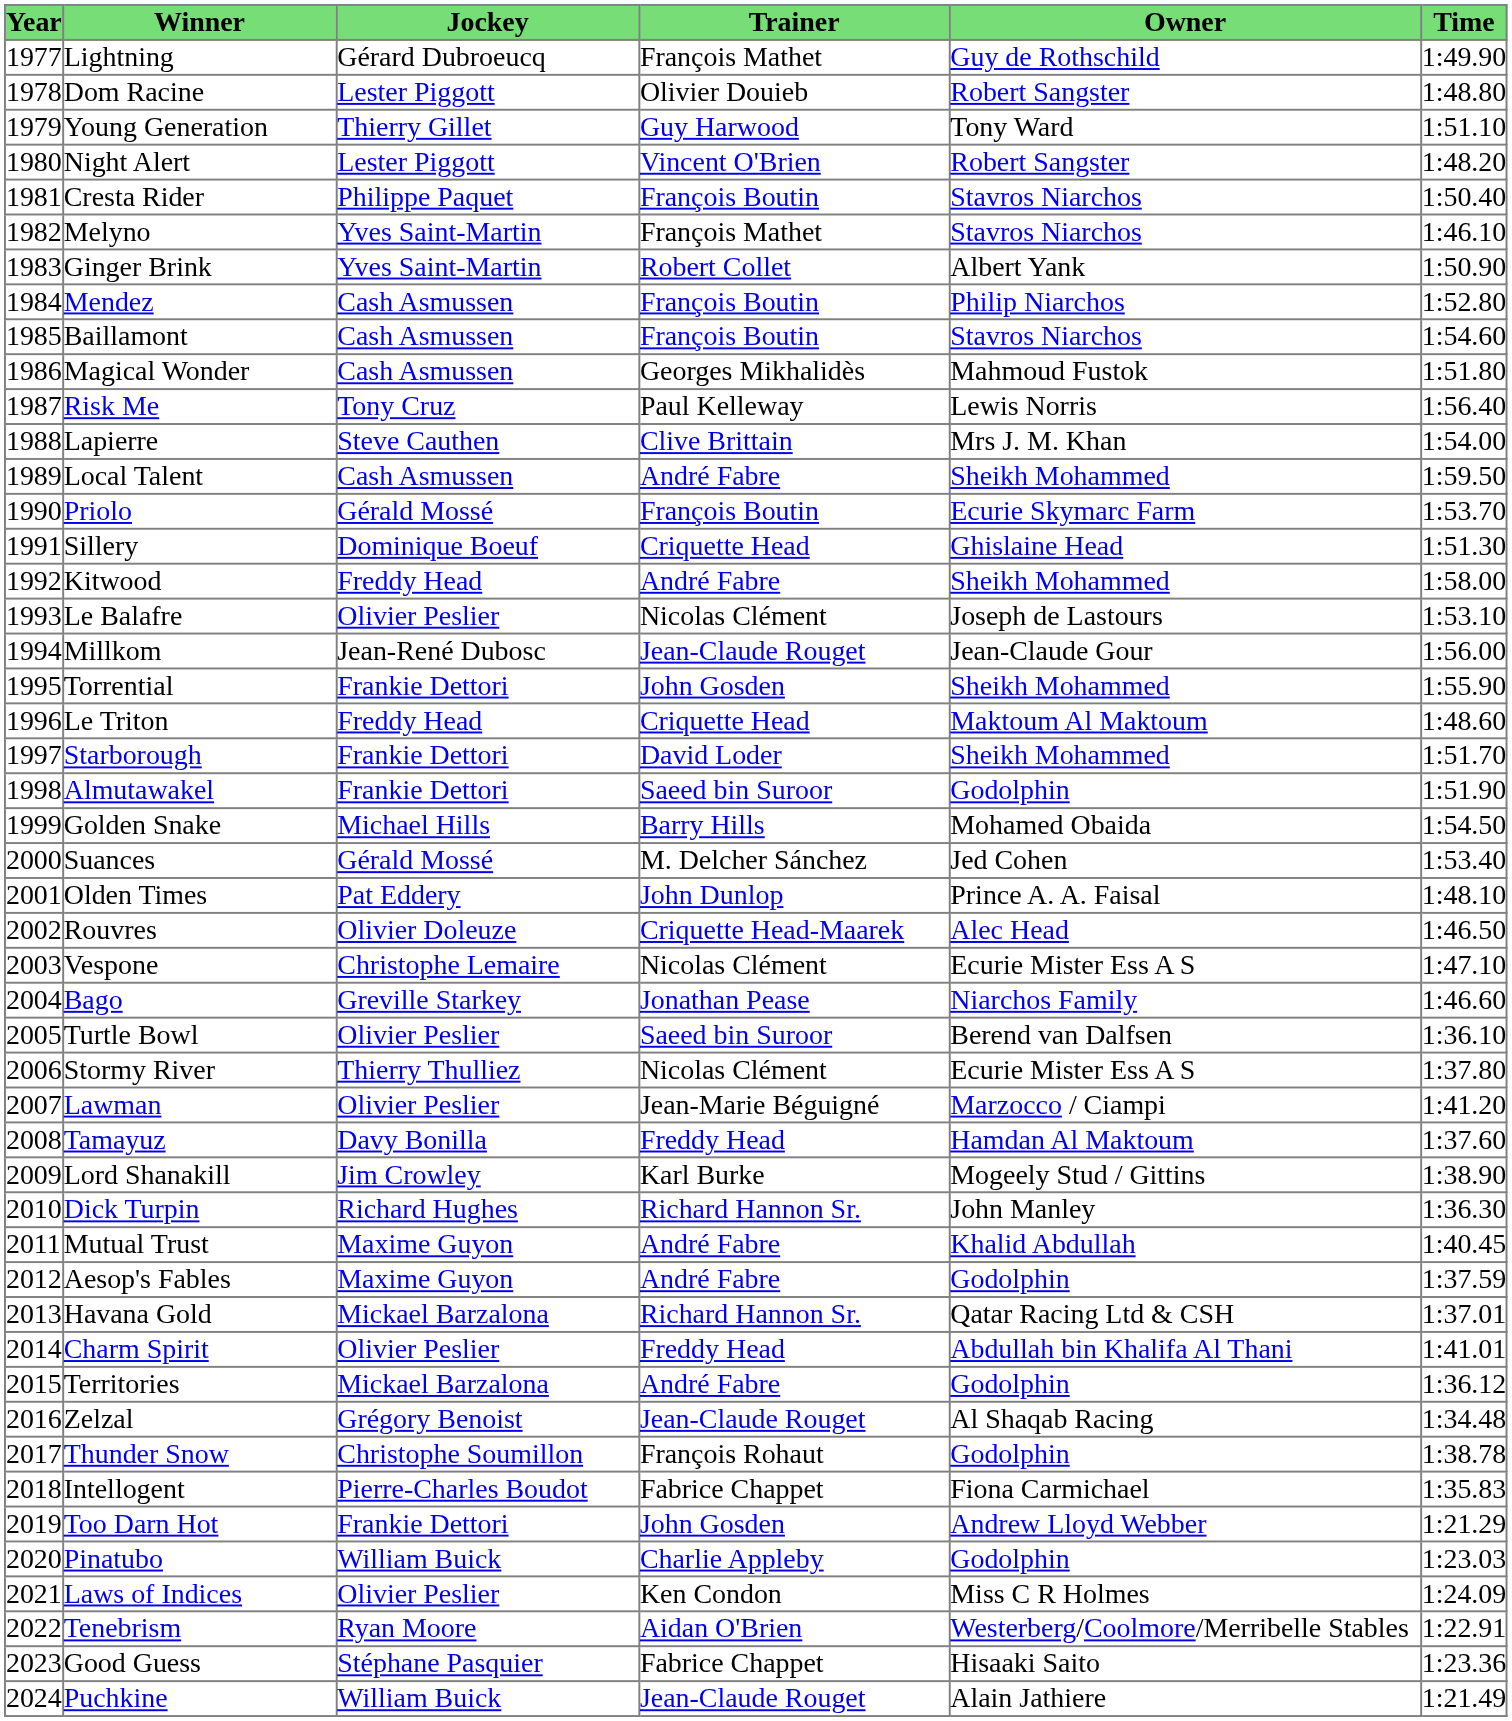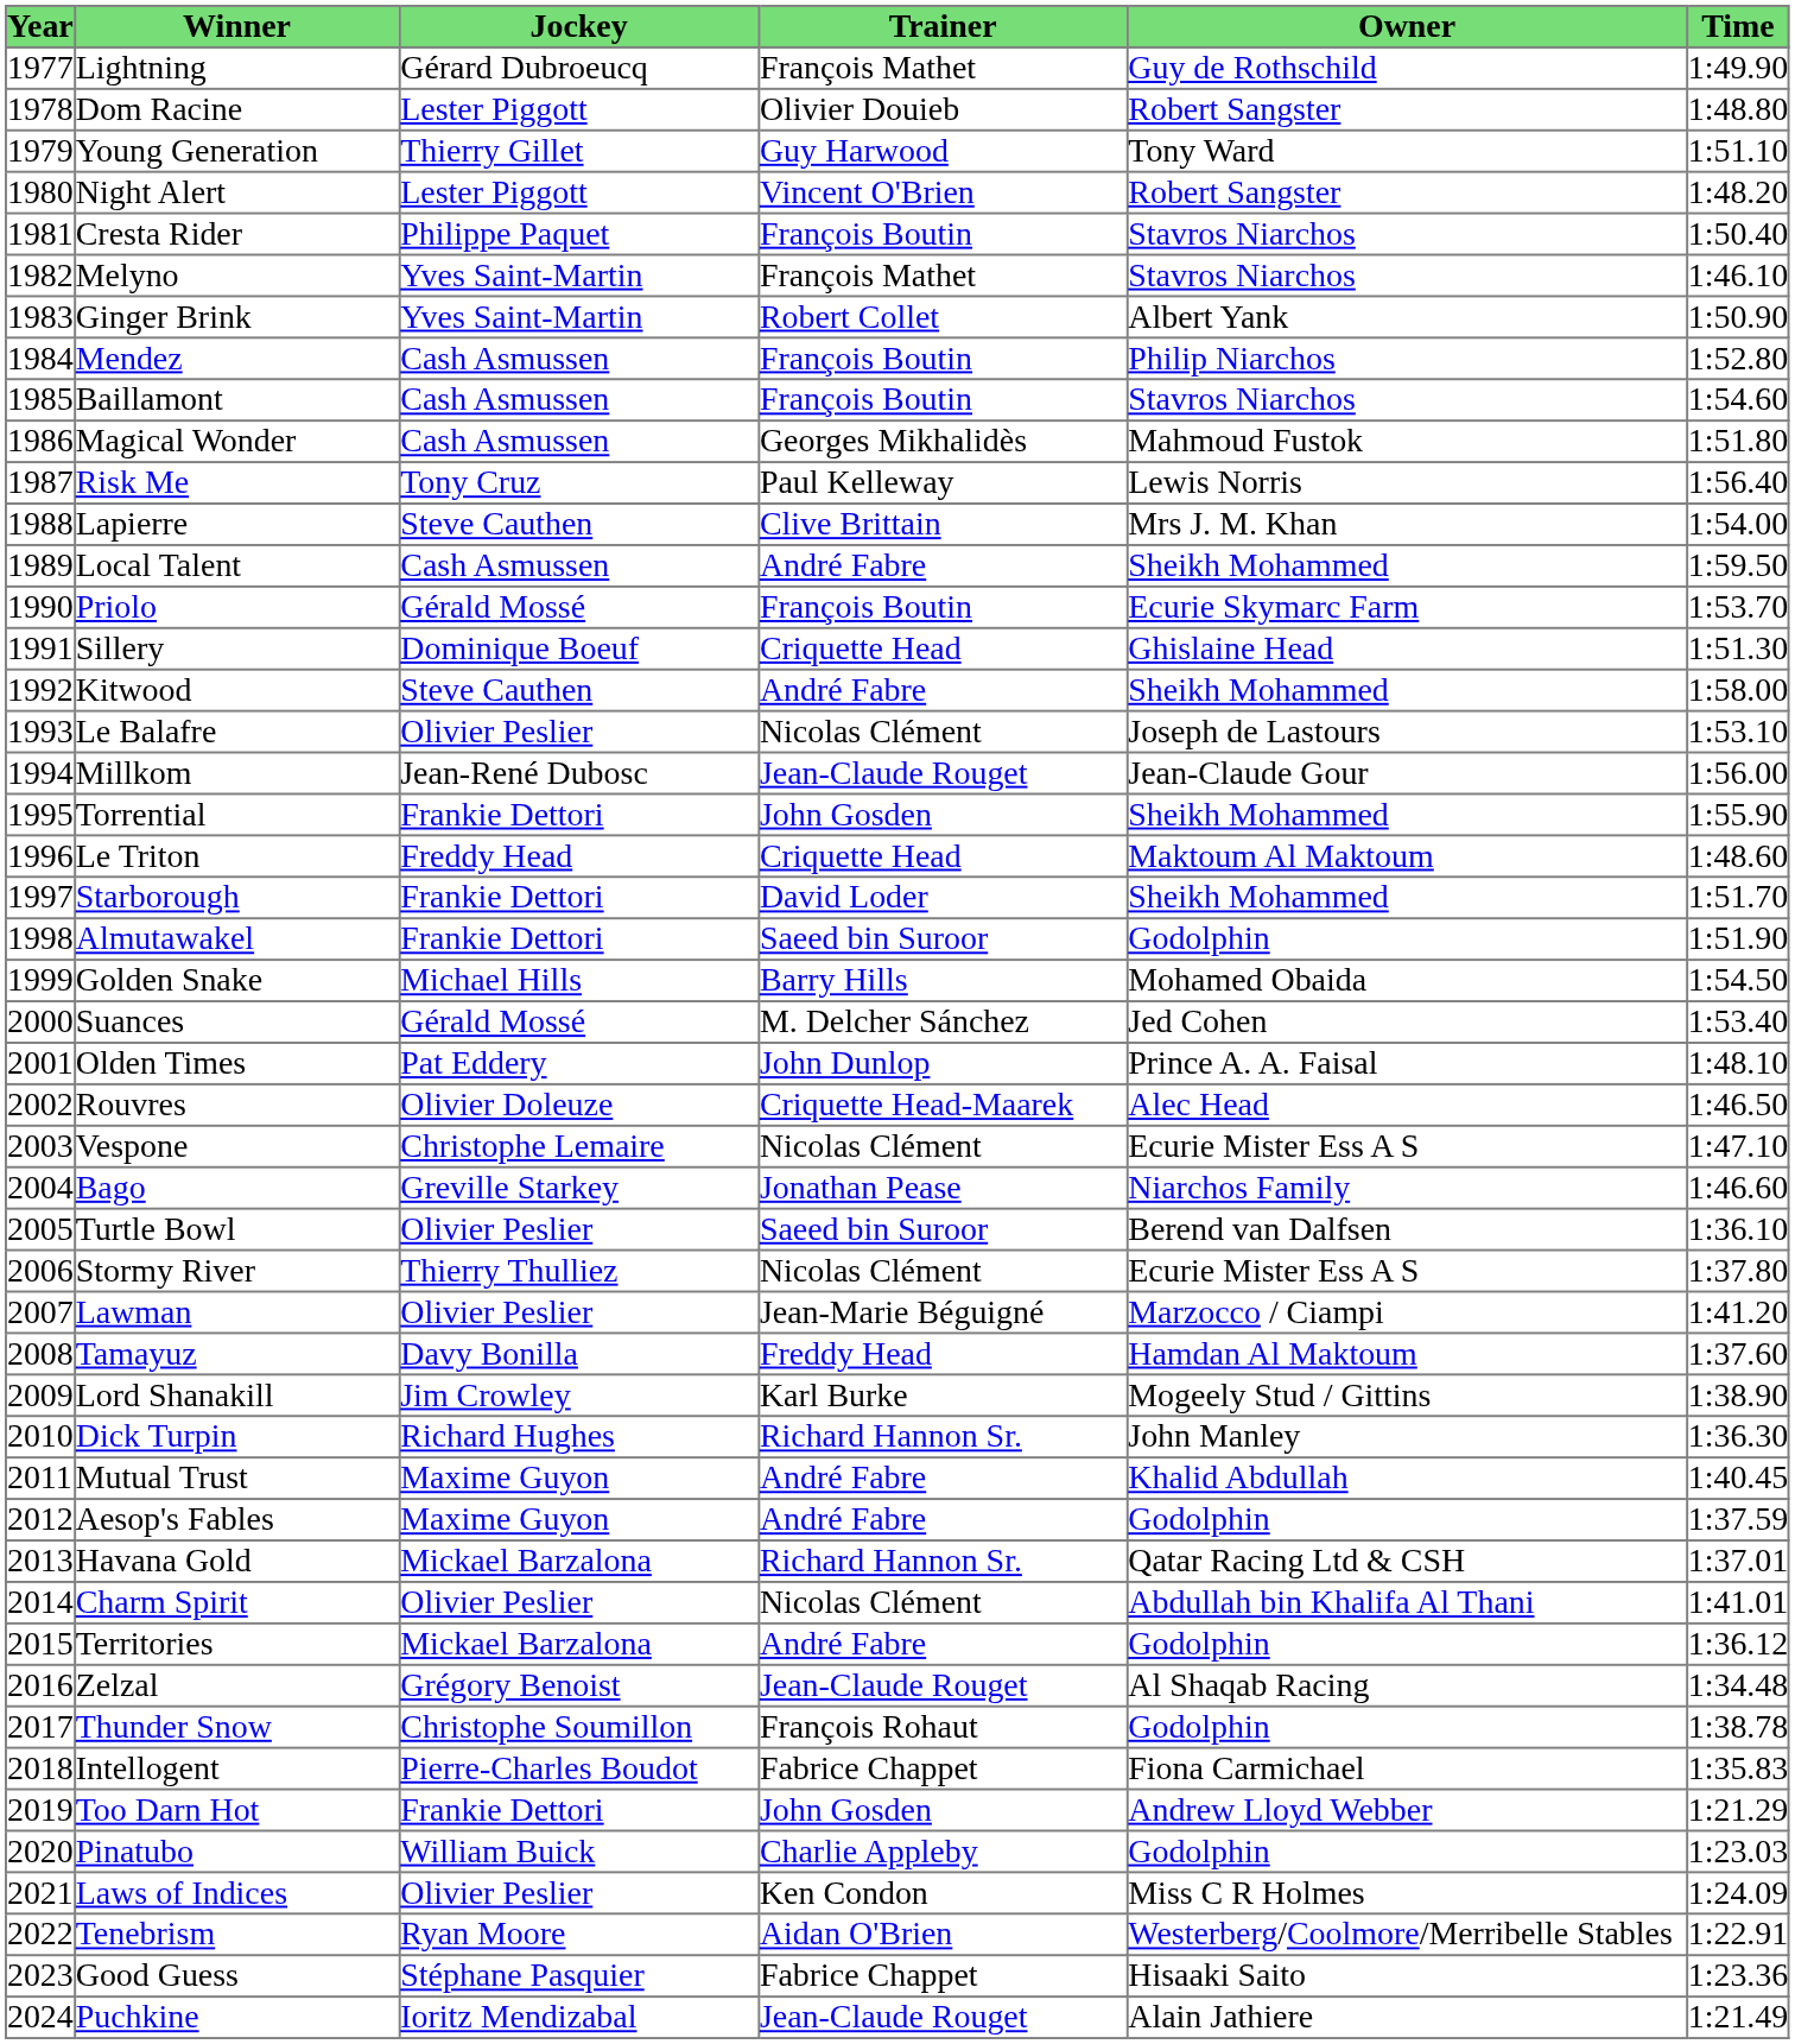Kitwood | Jockey: Freddy Head -> Steve Cauthen
Charm Spirit | Trainer: Freddy Head -> Nicolas Clément
Puchkine | Jockey: William Buick -> Ioritz Mendizabal
